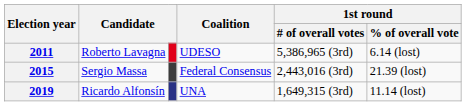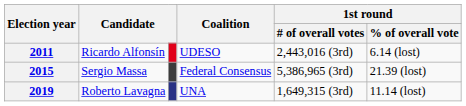2011 | column 2: Roberto Lavagna -> Ricardo Alfonsín
2011 | 1st round / # of overall votes: 5,386,965 (3rd) -> 2,443,016 (3rd)
2015 | 1st round / # of overall votes: 2,443,016 (3rd) -> 5,386,965 (3rd)
2019 | column 2: Ricardo Alfonsín -> Roberto Lavagna
